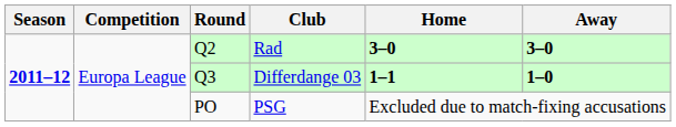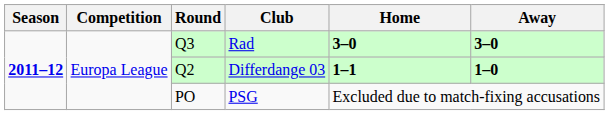Rad | Round: Q2 -> Q3
Differdange 03 | Round: Q3 -> Q2
